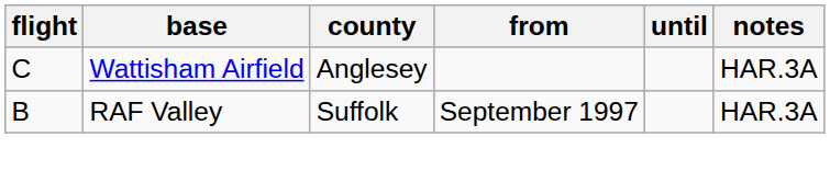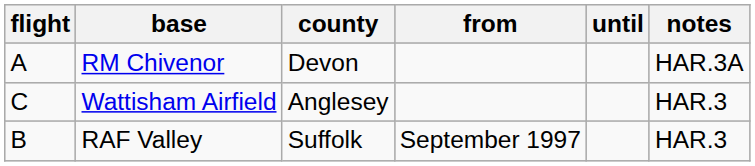+ row: A | RM Chivenor | Devon | HAR.3A
Wattisham Airfield | notes: HAR.3A -> HAR.3
RAF Valley | notes: HAR.3A -> HAR.3
